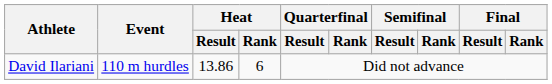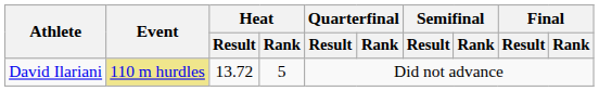David Ilariani | Event: no background -> khaki background
David Ilariani | Heat / Result: 13.86 -> 13.72
David Ilariani | Heat / Rank: 6 -> 5
